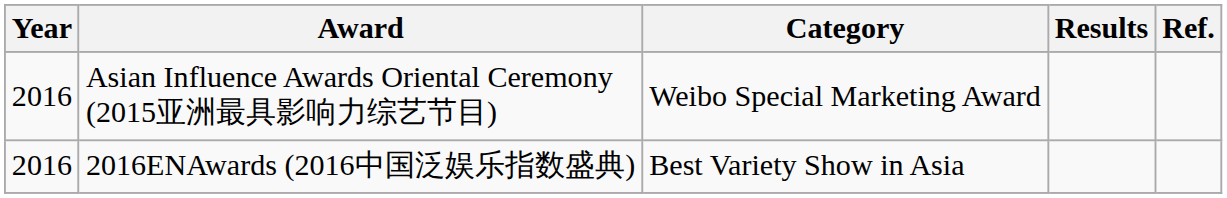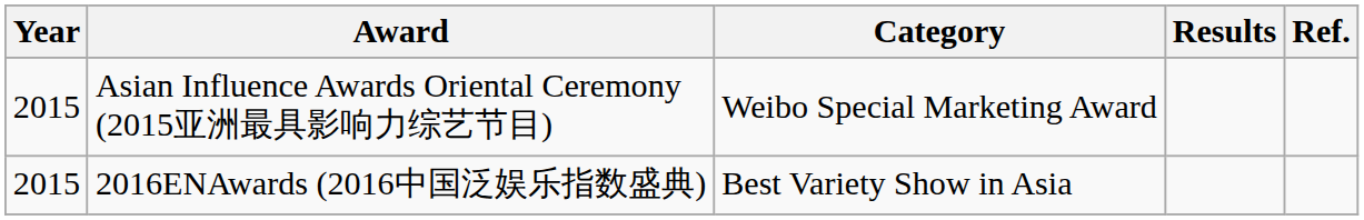Asian Influence Awards Oriental Ceremony (2015亚洲最具影响力综艺节目) | Year: 2016 -> 2015
2016ENAwards (2016中国泛娱乐指数盛典) | Year: 2016 -> 2015
